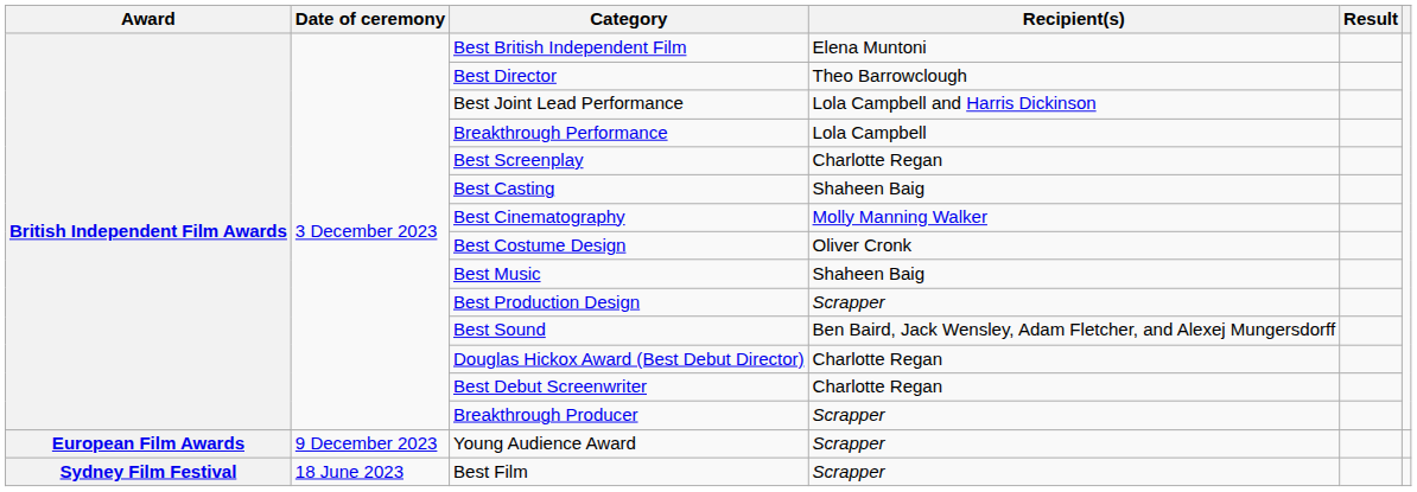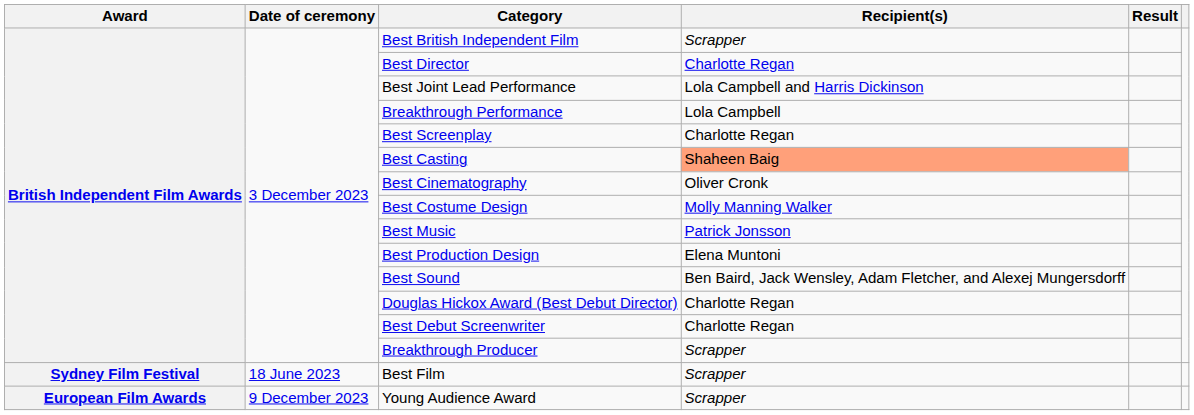Best British Independent Film | Recipient(s): Elena Muntoni -> Scrapper
Best Director | Recipient(s): Theo Barrowclough -> Charlotte Regan
Best Casting | Recipient(s): no background -> lightsalmon background
Best Cinematography | Recipient(s): Molly Manning Walker -> Oliver Cronk
Best Costume Design | Recipient(s): Oliver Cronk -> Molly Manning Walker
Best Music | Recipient(s): Shaheen Baig -> Patrick Jonsson
Best Production Design | Recipient(s): Scrapper -> Elena Muntoni
rows swapped: Best Film <-> Young Audience Award
